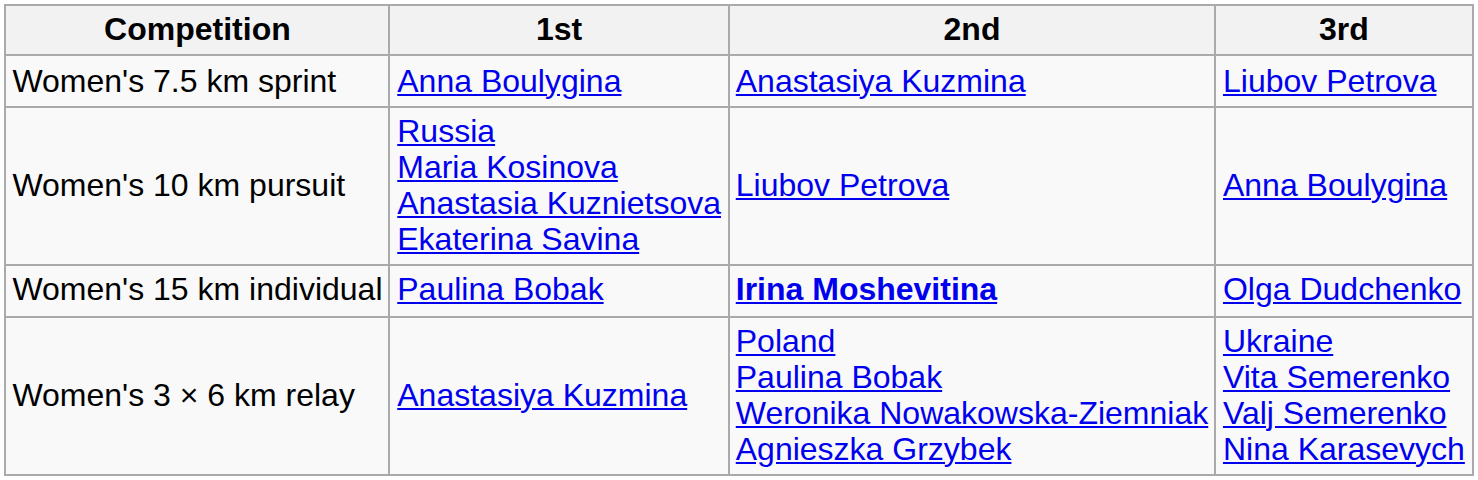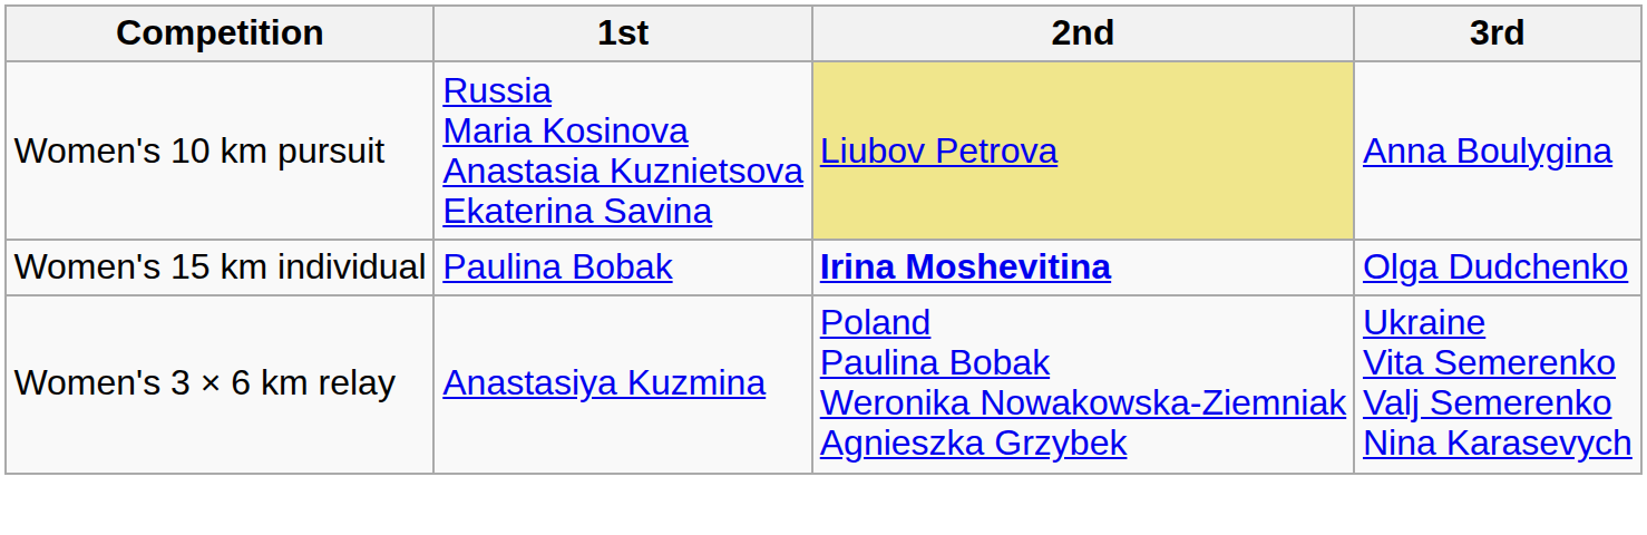- row: Women's 7.5 km sprint | Anna Boulygina | Anastasiya Kuzmina | Liubov Petrova
Women's 10 km pursuit | 2nd: no background -> khaki background
